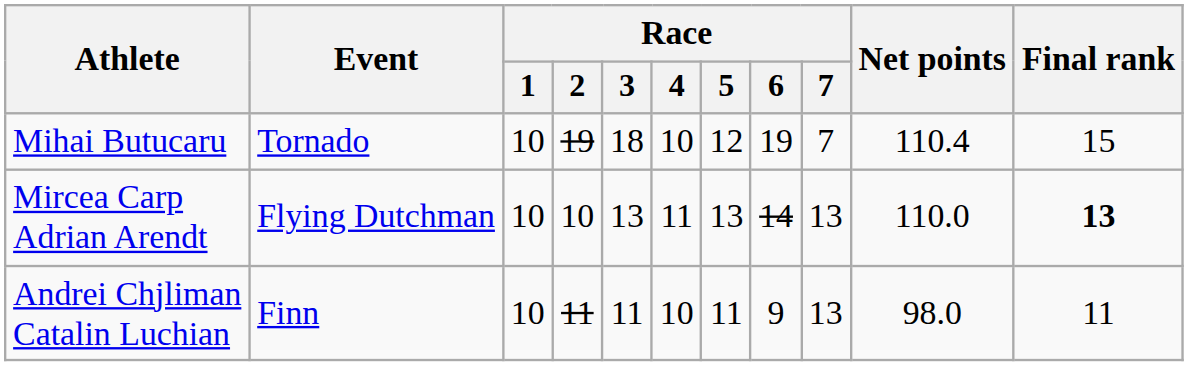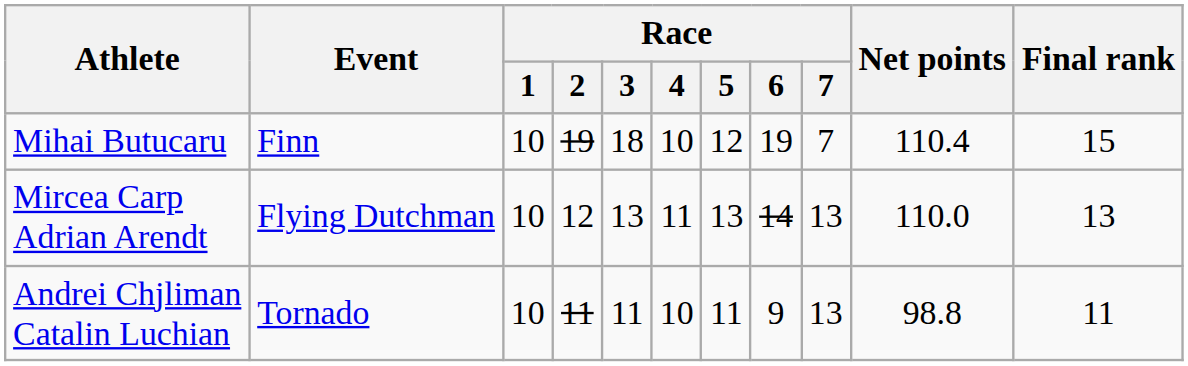Mihai Butucaru | Event: Tornado -> Finn
Mircea Carp Adrian Arendt | Race / 2: 10 -> 12
Mircea Carp Adrian Arendt | Final rank: bold -> normal
Andrei Chjliman Catalin Luchian | Event: Finn -> Tornado
Andrei Chjliman Catalin Luchian | Net points: 98.0 -> 98.8
